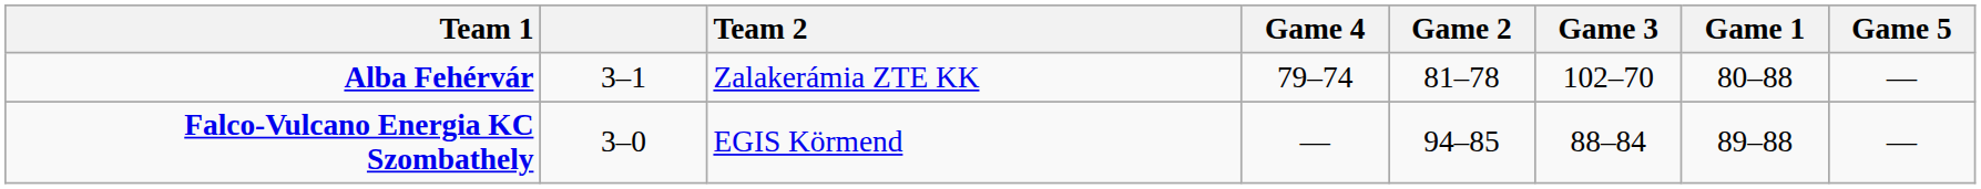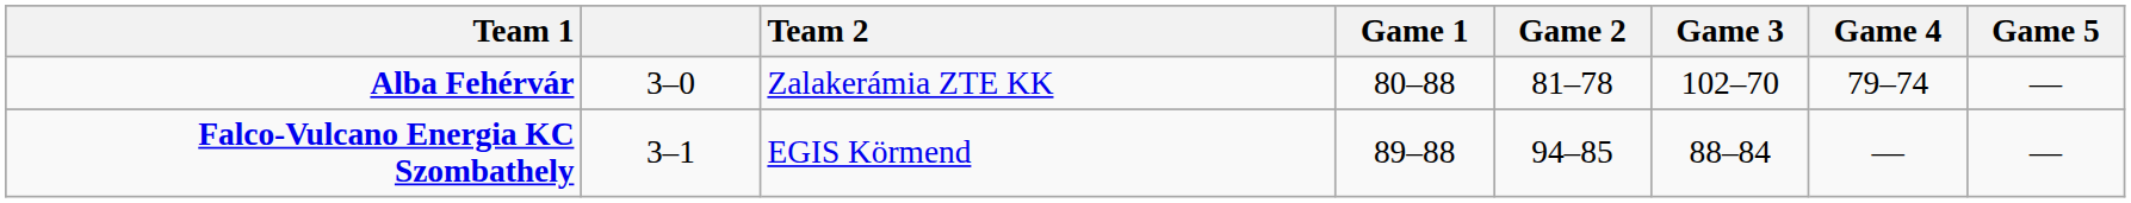columns swapped: Game 1 <-> Game 4
Alba Fehérvár | column 2: 3–1 -> 3–0
Falco-Vulcano Energia KC Szombathely | column 2: 3–0 -> 3–1
